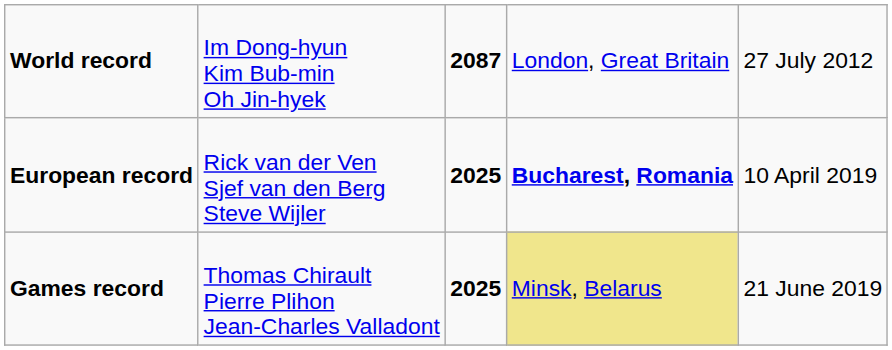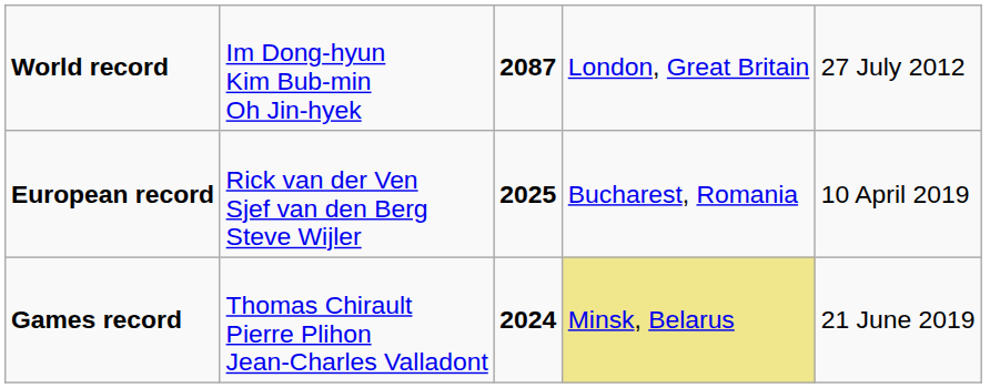European record | column 4: bold -> normal
Games record | column 3: 2025 -> 2024
